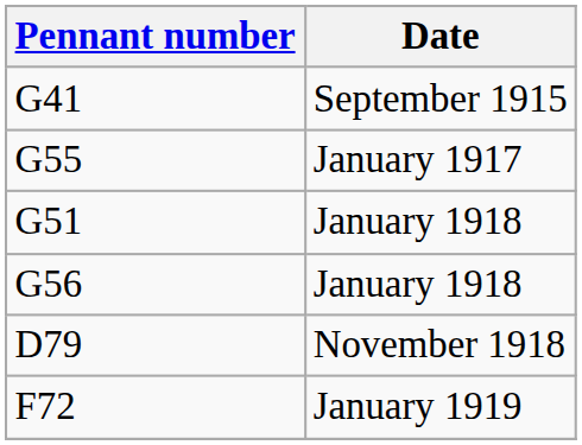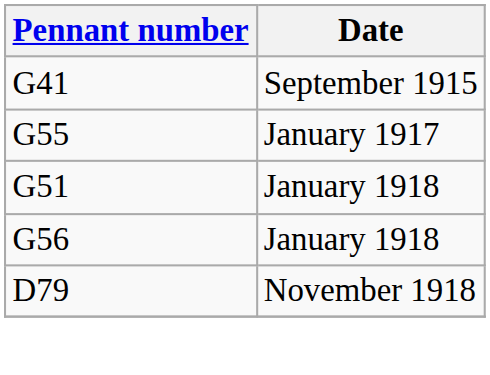- row: F72 | January 1919
